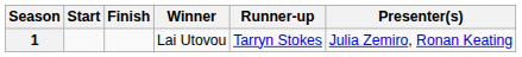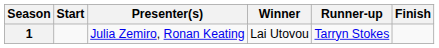columns swapped: Finish <-> Presenter(s)
